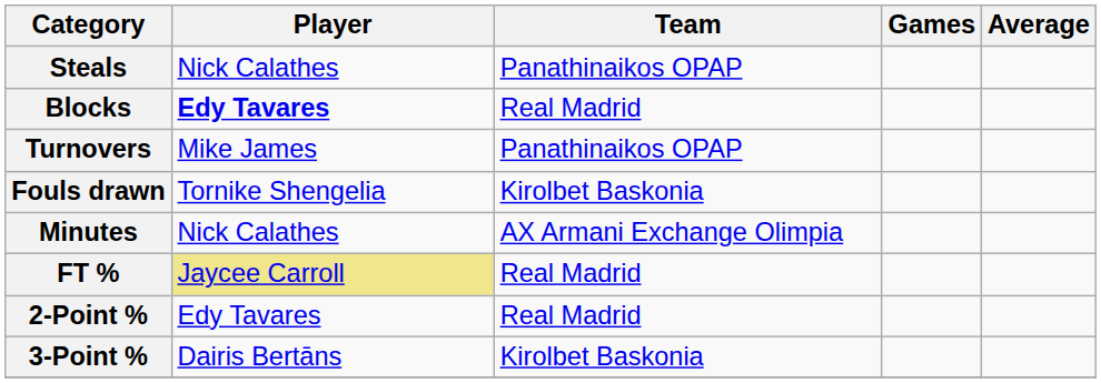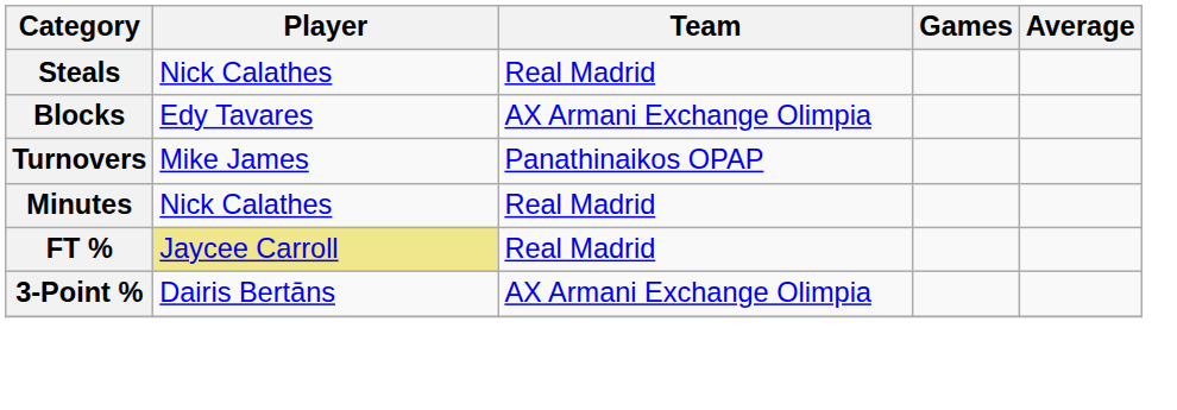Steals | Team: Panathinaikos OPAP -> Real Madrid
Blocks | Player: bold -> normal
Blocks | Team: Real Madrid -> AX Armani Exchange Olimpia
- row: Fouls drawn | Tornike Shengelia | Kirolbet Baskonia
Minutes | Team: AX Armani Exchange Olimpia -> Real Madrid
- row: 2-Point % | Edy Tavares | Real Madrid
3-Point % | Team: Kirolbet Baskonia -> AX Armani Exchange Olimpia
